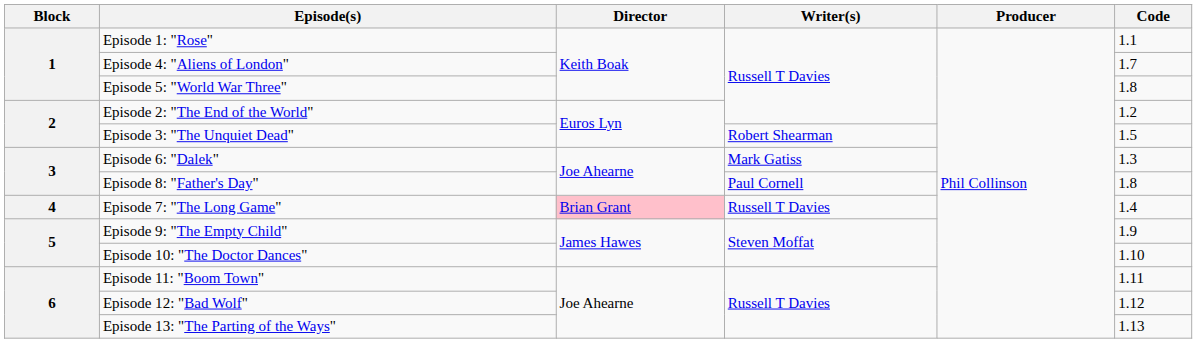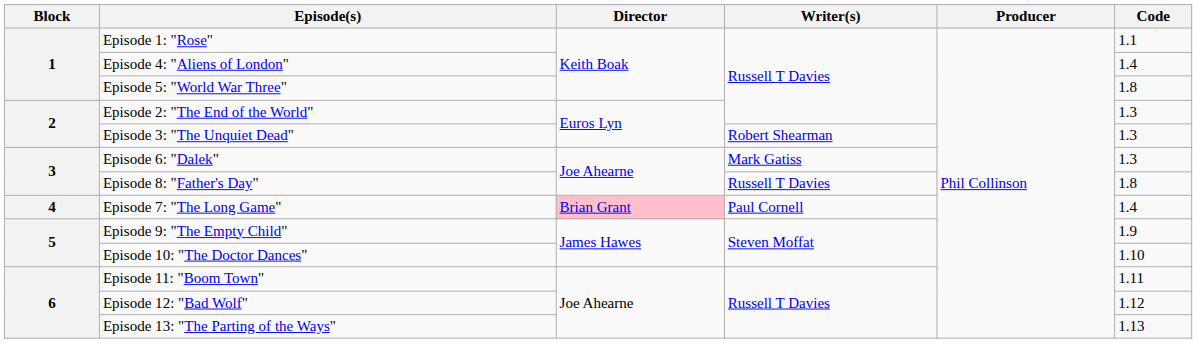Episode 4: "Aliens of London" | Code: 1.7 -> 1.4
Episode 2: "The End of the World" | Code: 1.2 -> 1.3
Episode 3: "The Unquiet Dead" | Code: 1.5 -> 1.3
Episode 8: "Father's Day" | Writer(s): Paul Cornell -> Russell T Davies
Episode 7: "The Long Game" | Writer(s): Russell T Davies -> Paul Cornell
